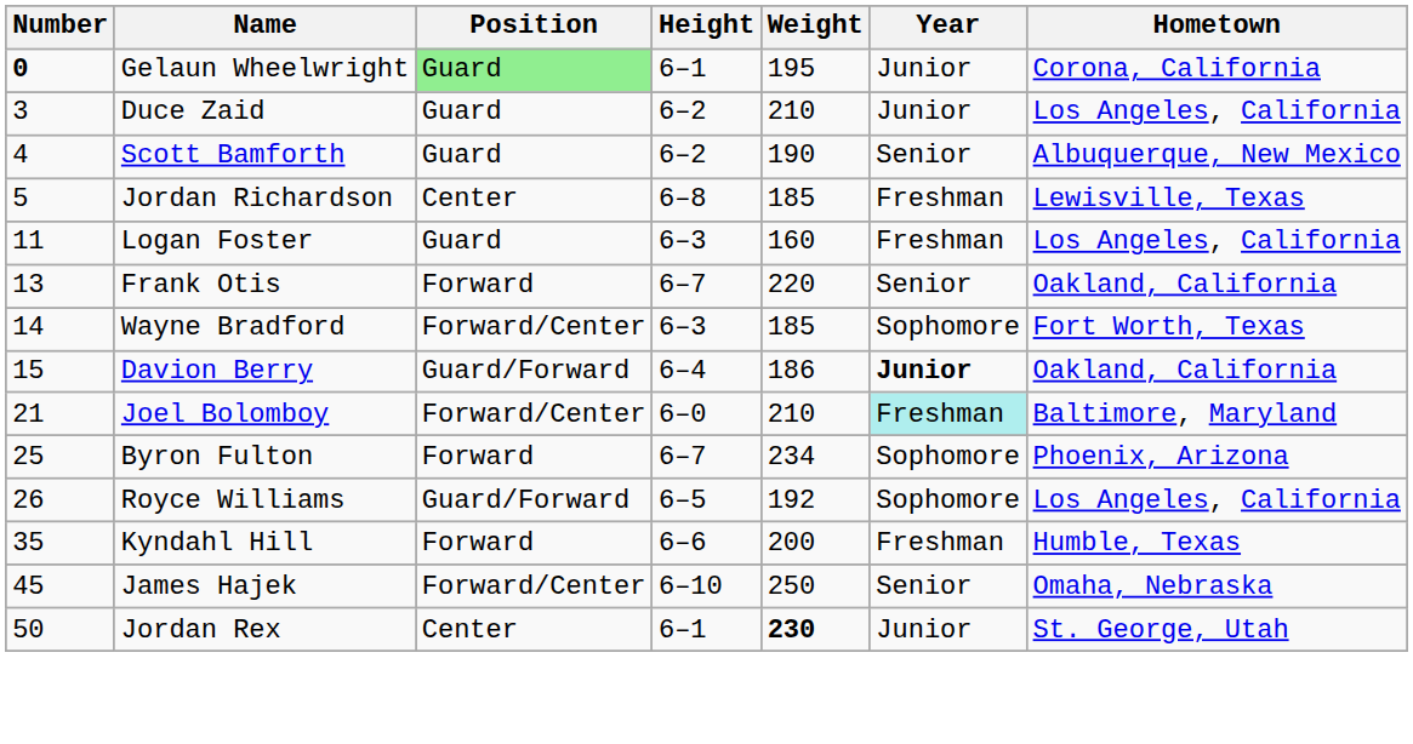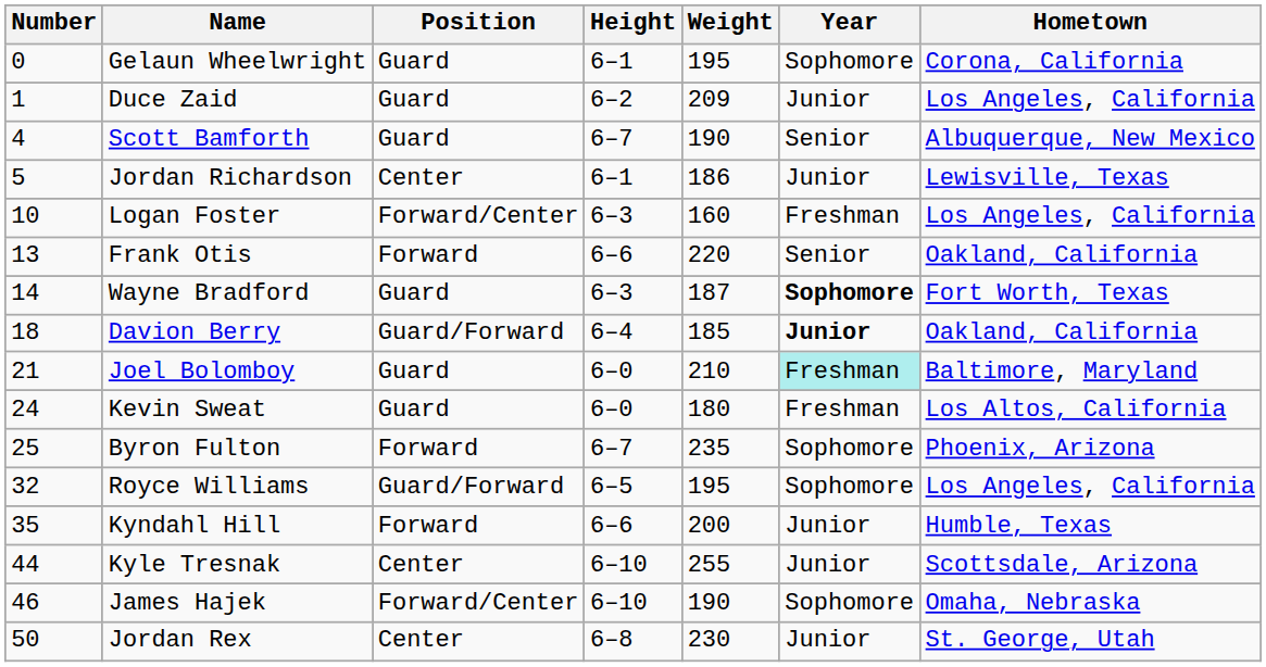Gelaun Wheelwright | Number: bold -> normal
Gelaun Wheelwright | Position: lightgreen background -> no background
Gelaun Wheelwright | Year: Junior -> Sophomore
Duce Zaid | Number: 3 -> 1
Duce Zaid | Weight: 210 -> 209
Scott Bamforth | Height: 6–2 -> 6–7
Jordan Richardson | Height: 6–8 -> 6–1
Jordan Richardson | Weight: 185 -> 186
Jordan Richardson | Year: Freshman -> Junior
Logan Foster | Number: 11 -> 10
Logan Foster | Position: Guard -> Forward/Center
Frank Otis | Height: 6–7 -> 6–6
Wayne Bradford | Position: Forward/Center -> Guard
Wayne Bradford | Weight: 185 -> 187
Wayne Bradford | Year: normal -> bold
Davion Berry | Number: 15 -> 18
Davion Berry | Weight: 186 -> 185
Joel Bolomboy | Position: Forward/Center -> Guard
+ row: 24 | Kevin Sweat | Guard | 6–0 | 180 | Freshman | Los Altos, California
Byron Fulton | Weight: 234 -> 235
Royce Williams | Number: 26 -> 32
Royce Williams | Weight: 192 -> 195
Kyndahl Hill | Year: Freshman -> Junior
+ row: 44 | Kyle Tresnak | Center | 6–10 | 255 | Junior | Scottsdale, Arizona
James Hajek | Number: 45 -> 46
James Hajek | Weight: 250 -> 190
James Hajek | Year: Senior -> Sophomore
Jordan Rex | Height: 6–1 -> 6–8
Jordan Rex | Weight: bold -> normal
